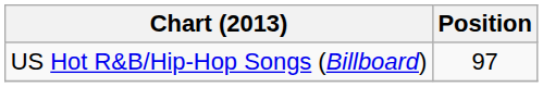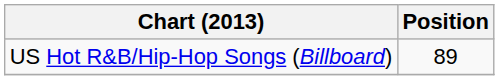US Hot R&B/Hip-Hop Songs (Billboard) | Position: 97 -> 89
